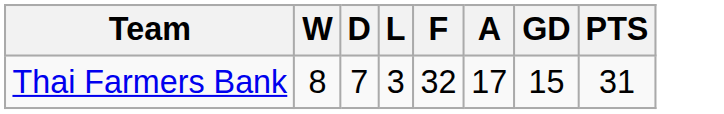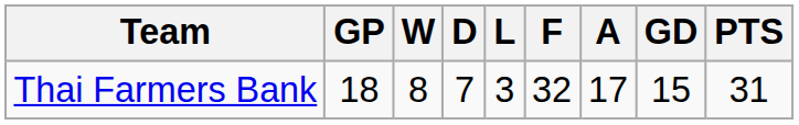+ column: GP | 18
